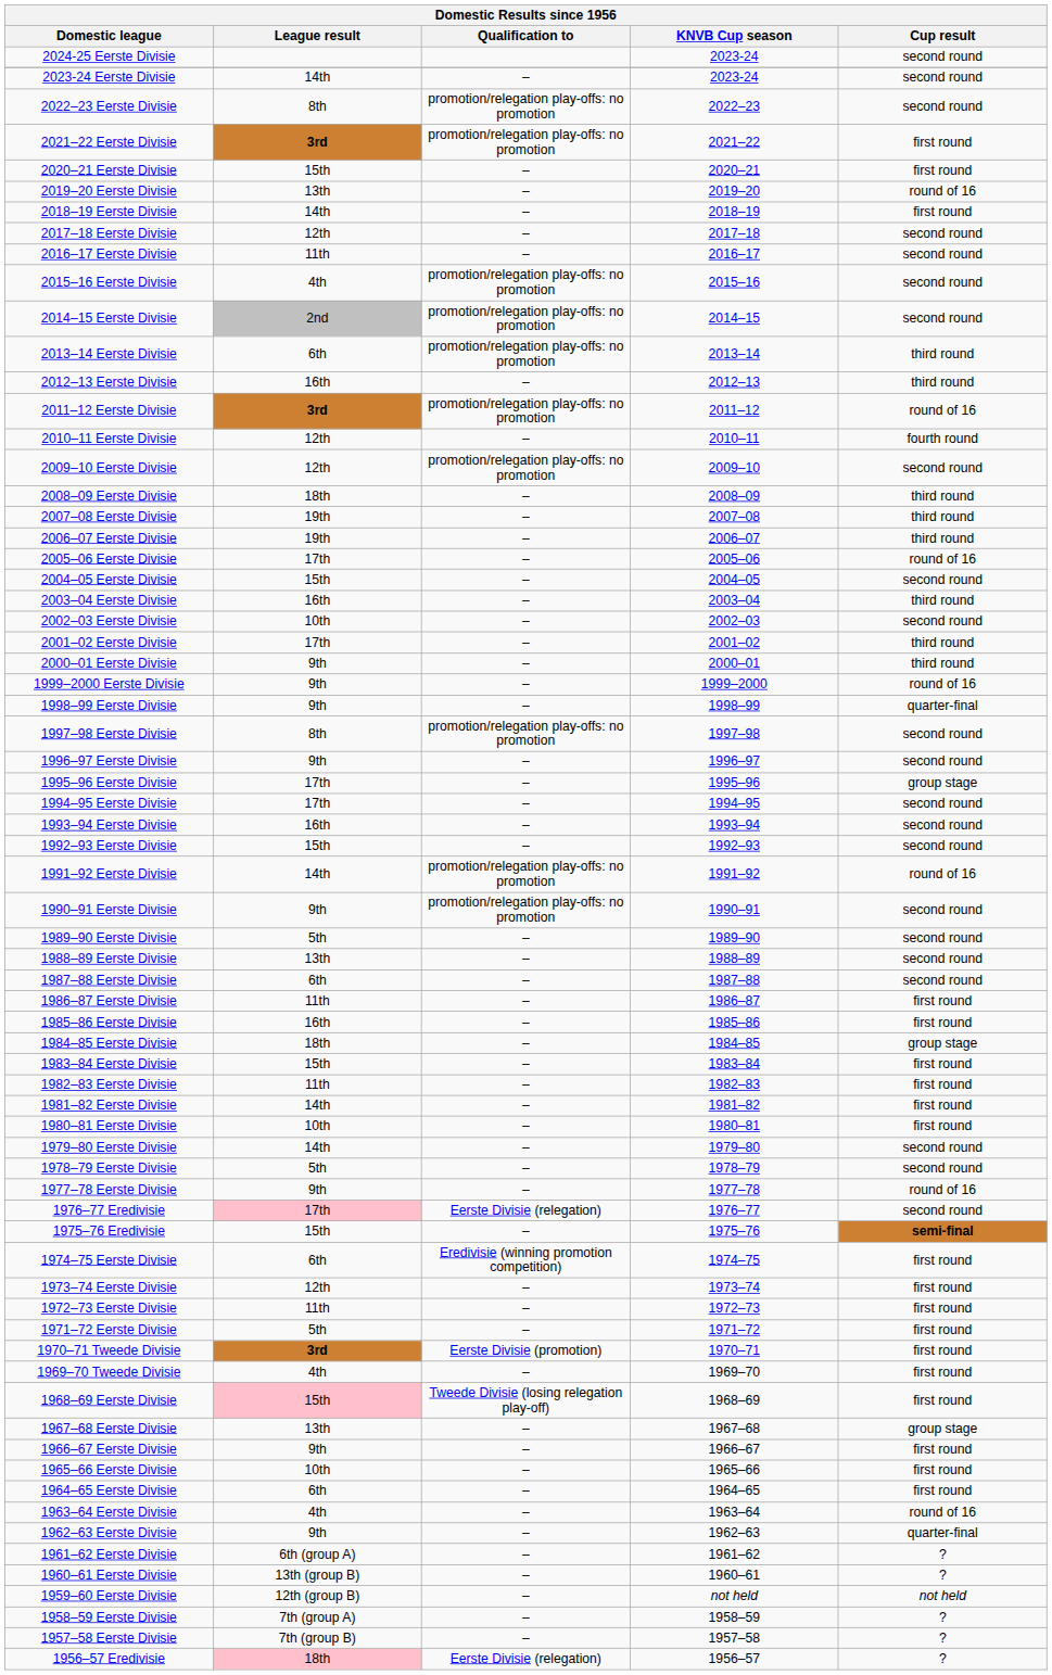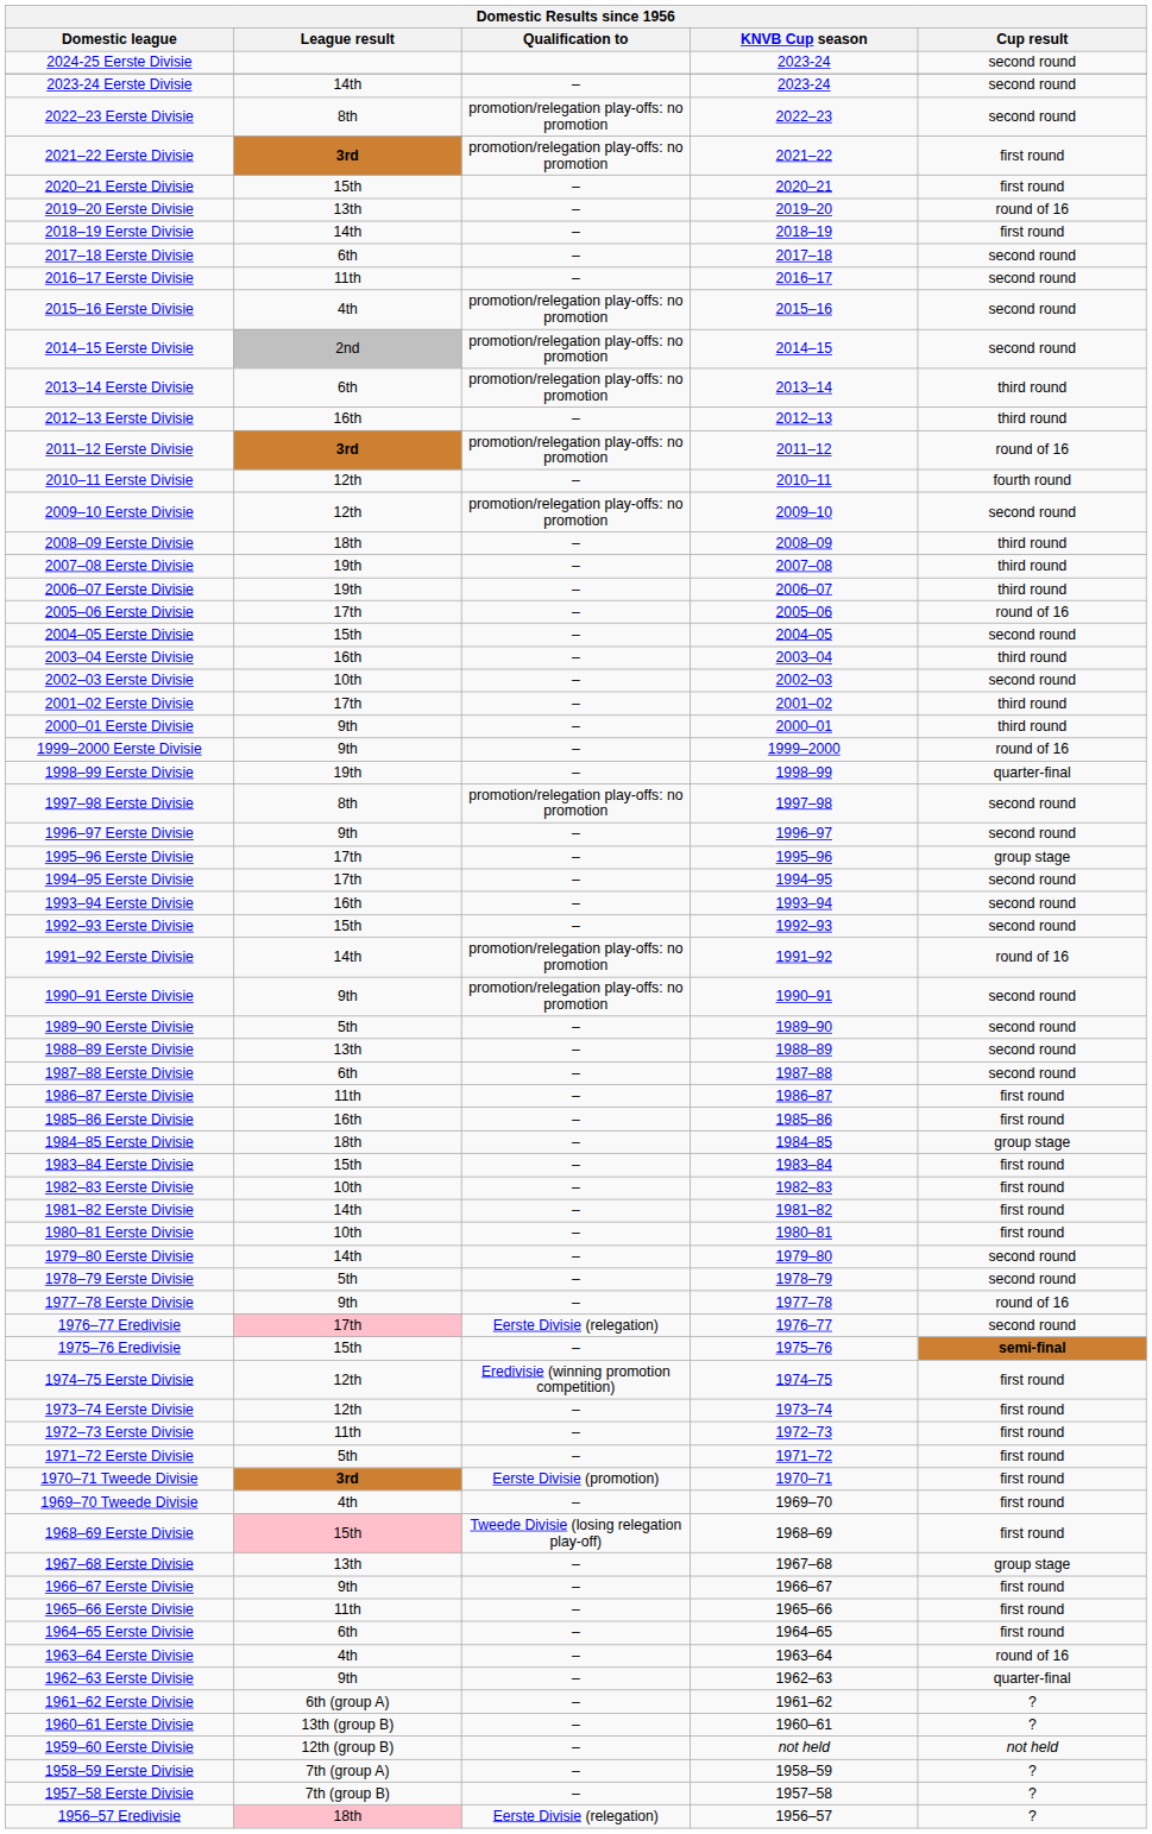2017–18 Eerste Divisie | League result: 12th -> 6th
1998–99 Eerste Divisie | League result: 9th -> 19th
1982–83 Eerste Divisie | League result: 11th -> 10th
1974–75 Eerste Divisie | League result: 6th -> 12th
1965–66 Eerste Divisie | League result: 10th -> 11th
